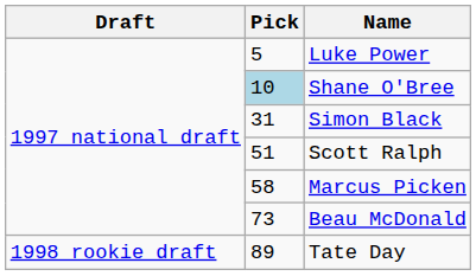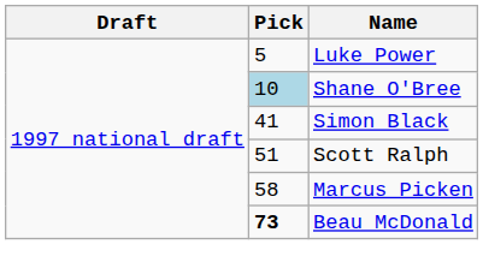Simon Black | Pick: 31 -> 41
Beau McDonald | Pick: normal -> bold
- row: 1998 rookie draft | 89 | Tate Day
